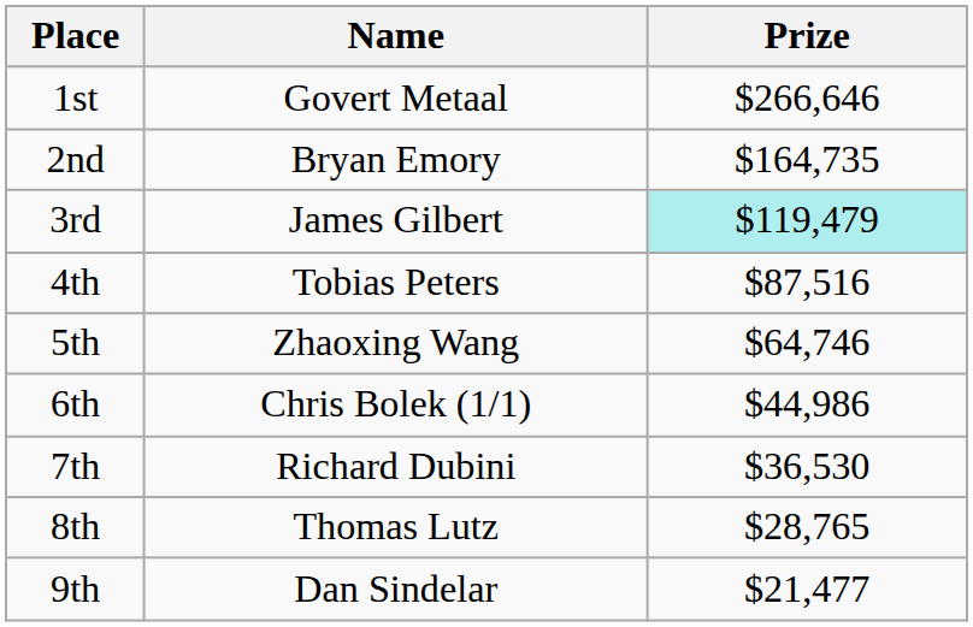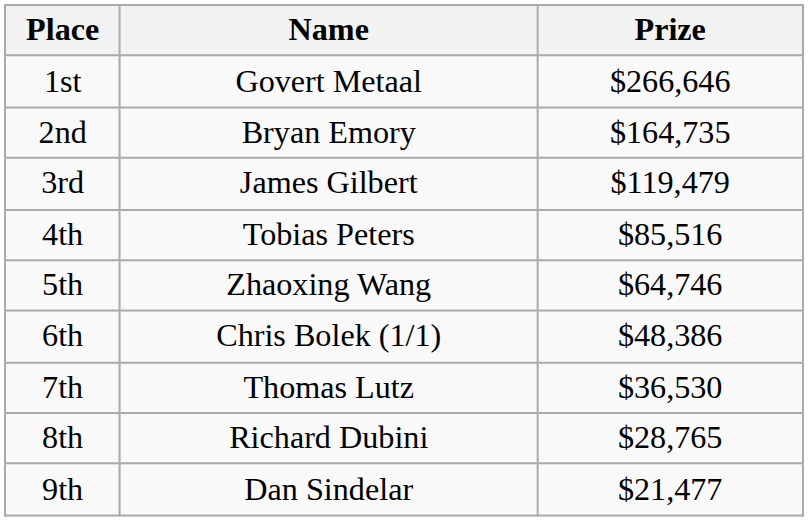3rd | Prize: paleturquoise background -> no background
4th | Prize: $87,516 -> $85,516
6th | Prize: $44,986 -> $48,386
7th | Name: Richard Dubini -> Thomas Lutz
8th | Name: Thomas Lutz -> Richard Dubini
